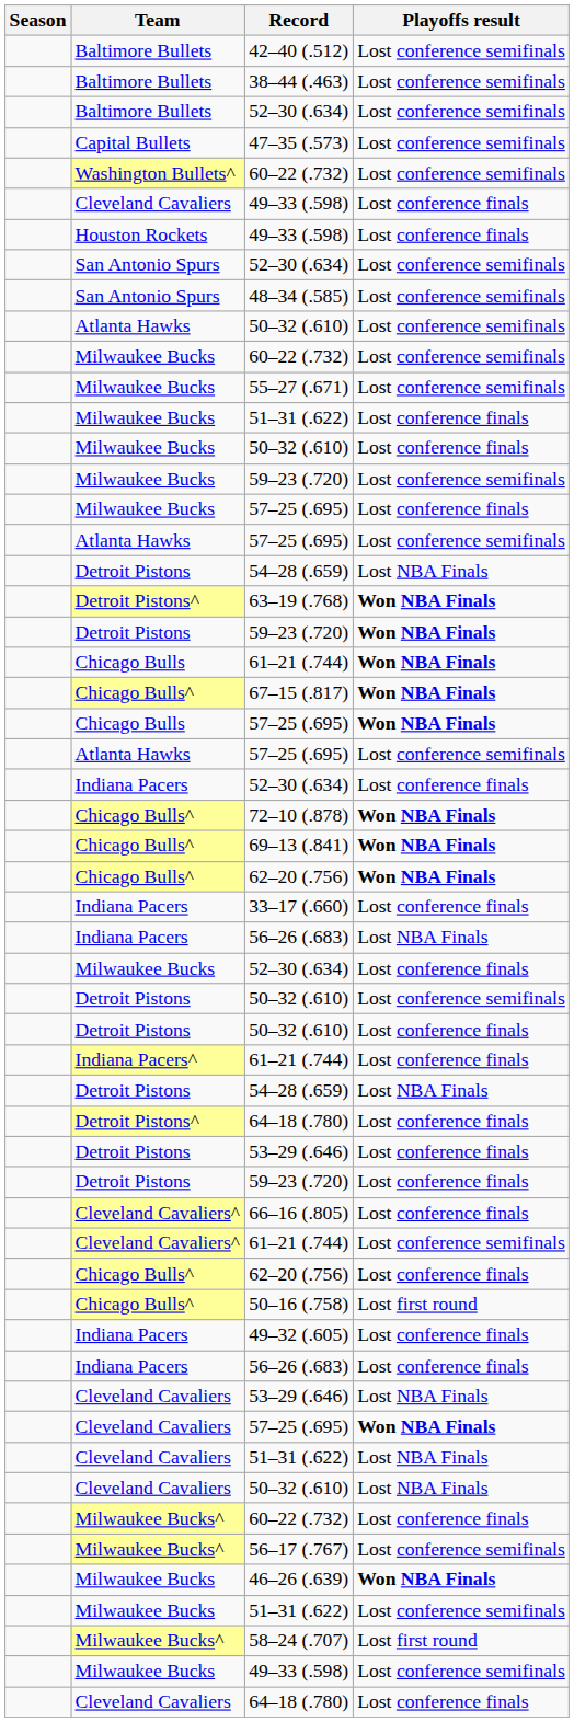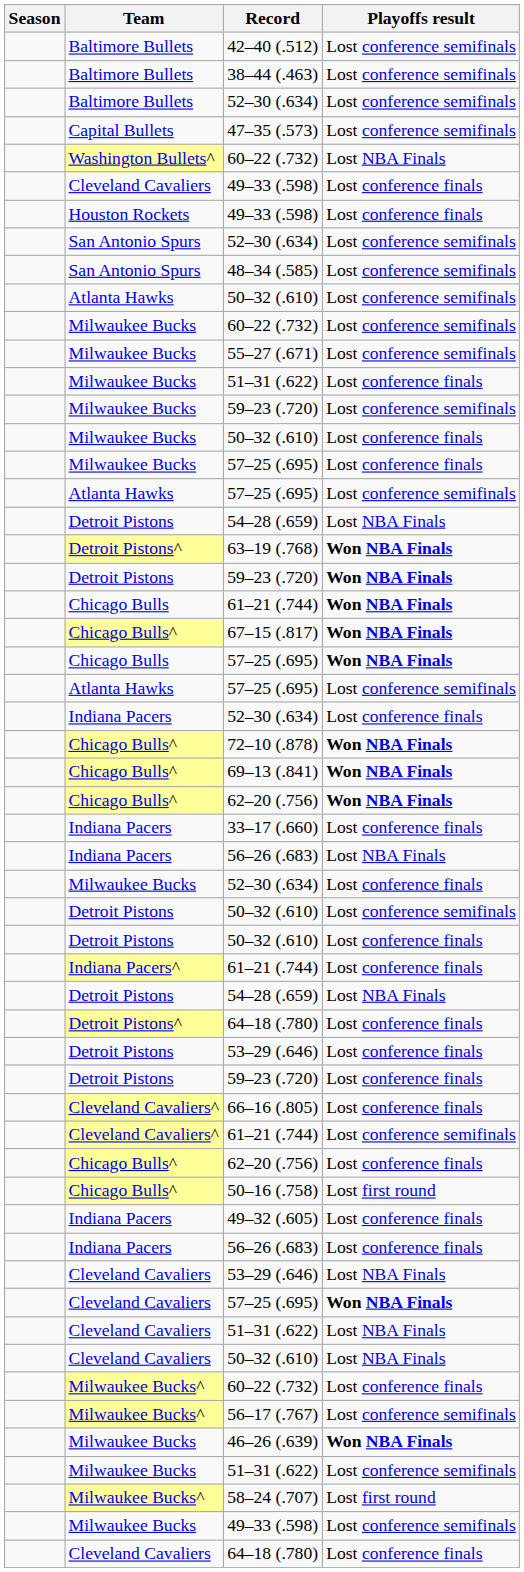Washington Bullets^ / 60–22 (.732) | Playoffs result: Lost conference semifinals -> Lost NBA Finals
rows swapped: Milwaukee Bucks / 50–32 (.610) <-> Milwaukee Bucks / 59–23 (.720)
